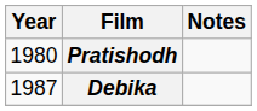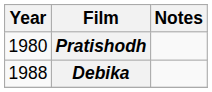Debika | Year: 1987 -> 1988
